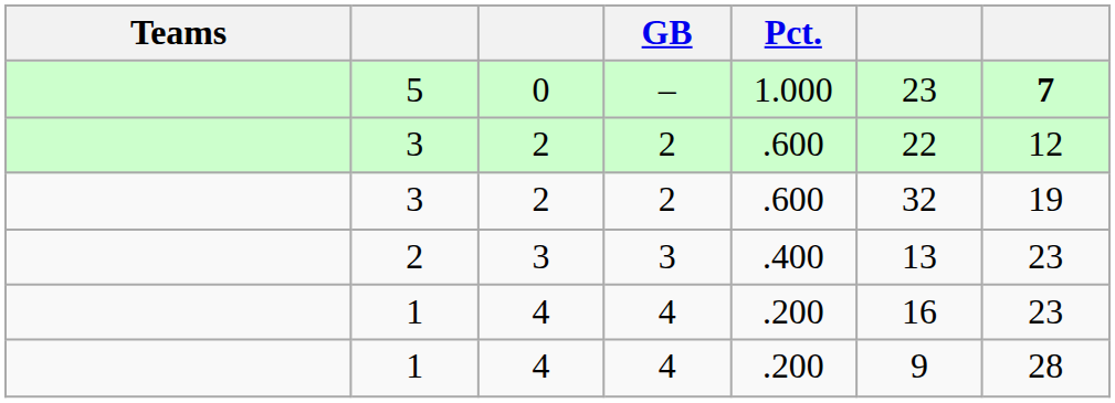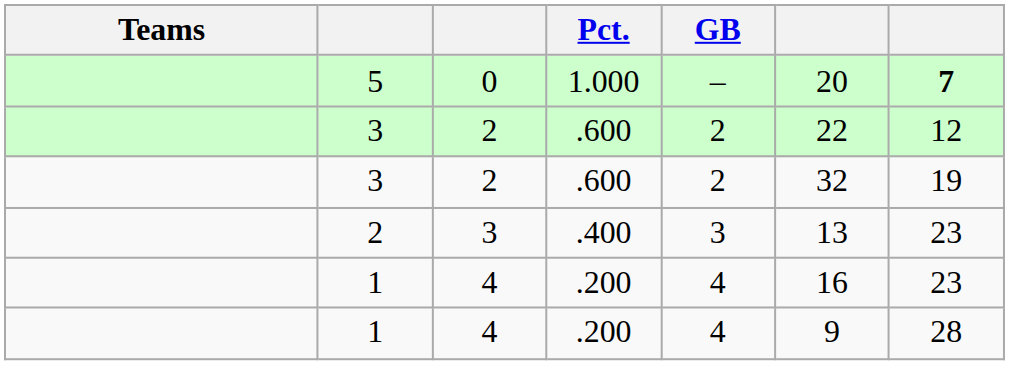columns swapped: Pct. <-> GB
5 | column 6: 23 -> 20
